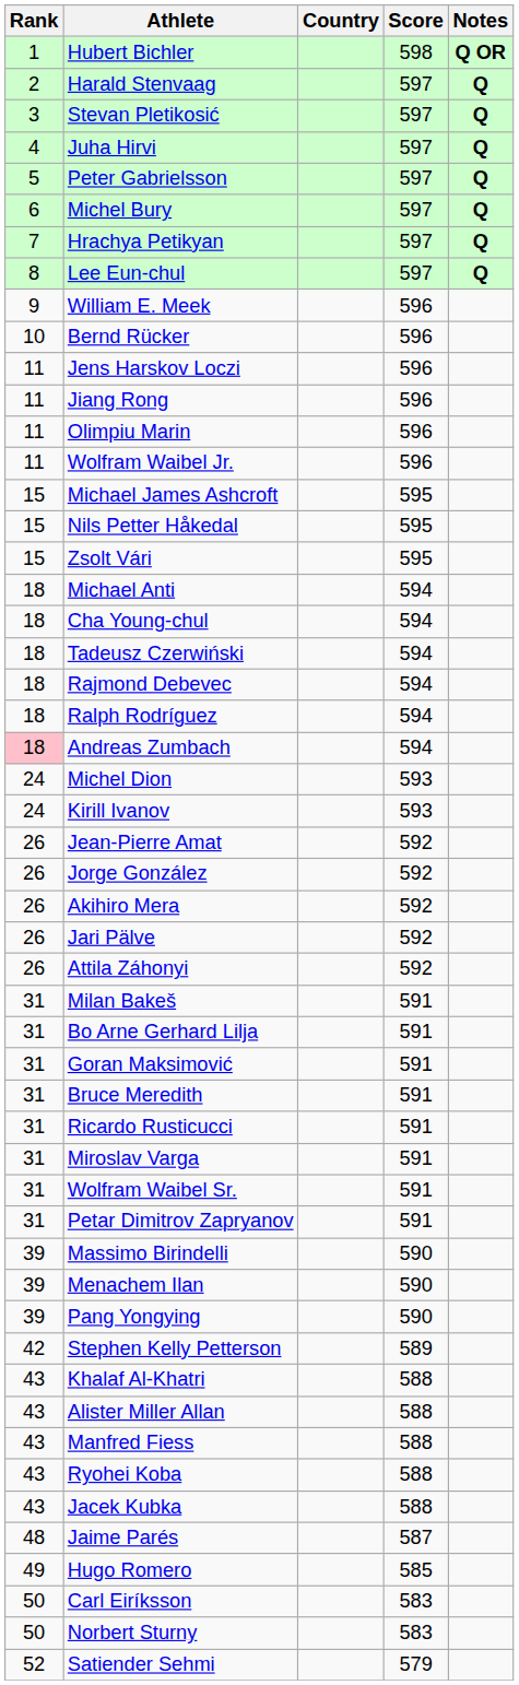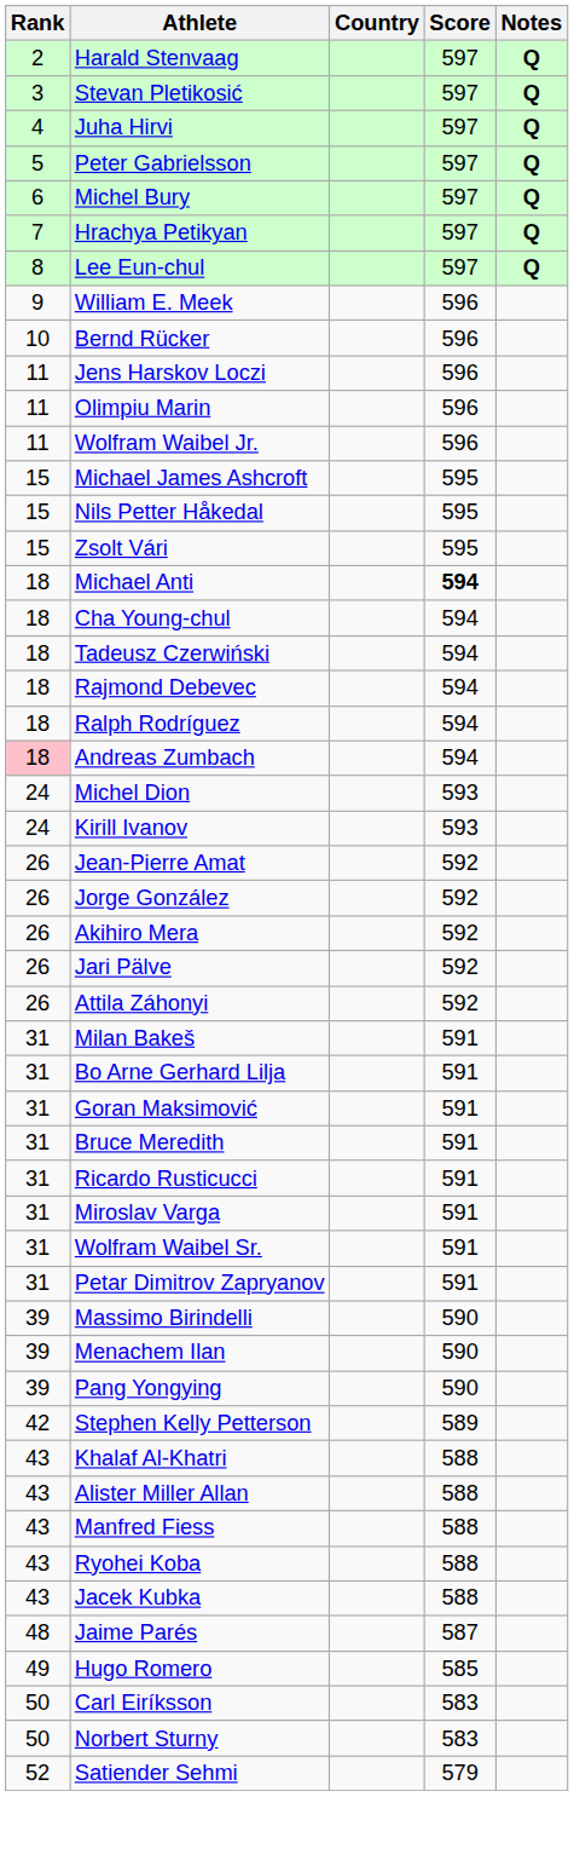- row: 1 | Hubert Bichler | 598 | Q OR
- row: 11 | Jiang Rong | 596
Michael Anti | Score: normal -> bold
